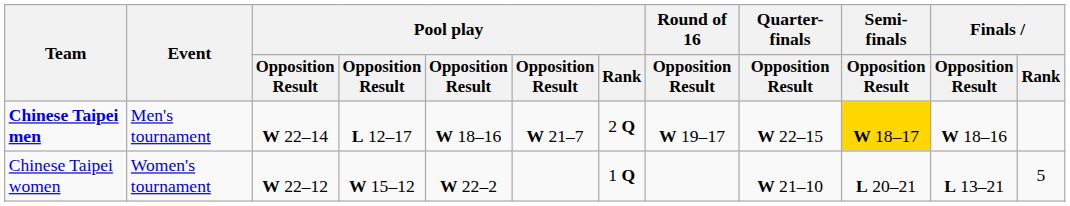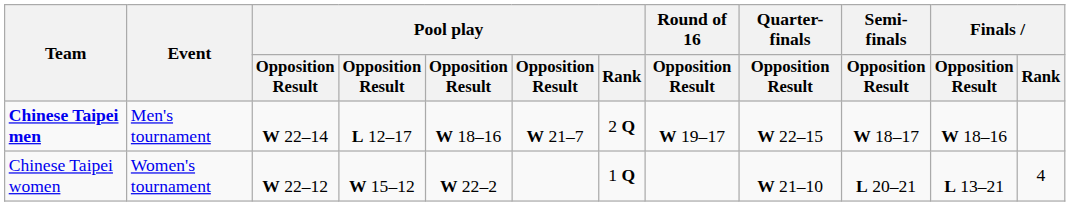Chinese Taipei men | Semi-finals / Opposition Result: gold background -> no background
Chinese Taipei women | Finals / Rank: 5 -> 4
